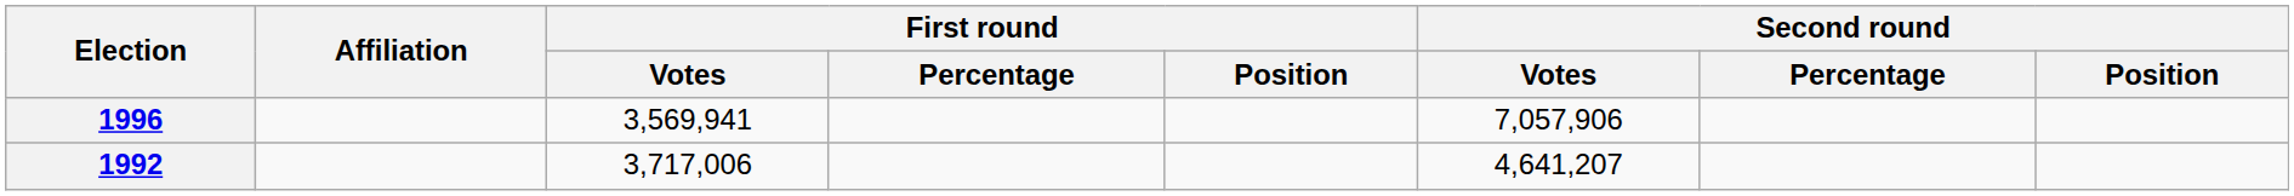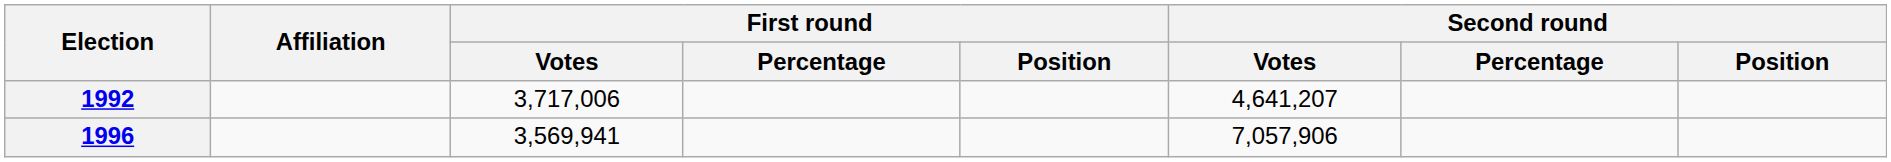rows swapped: 1992 <-> 1996
